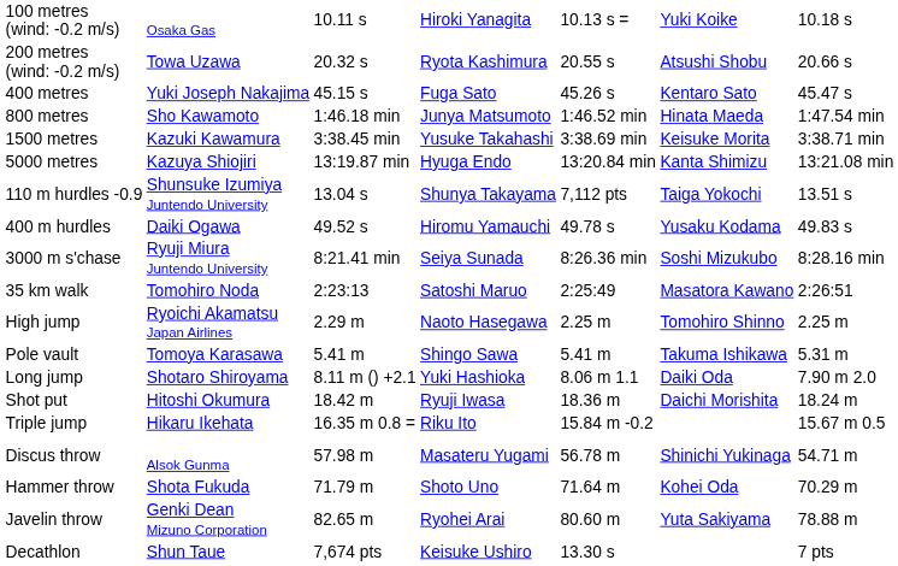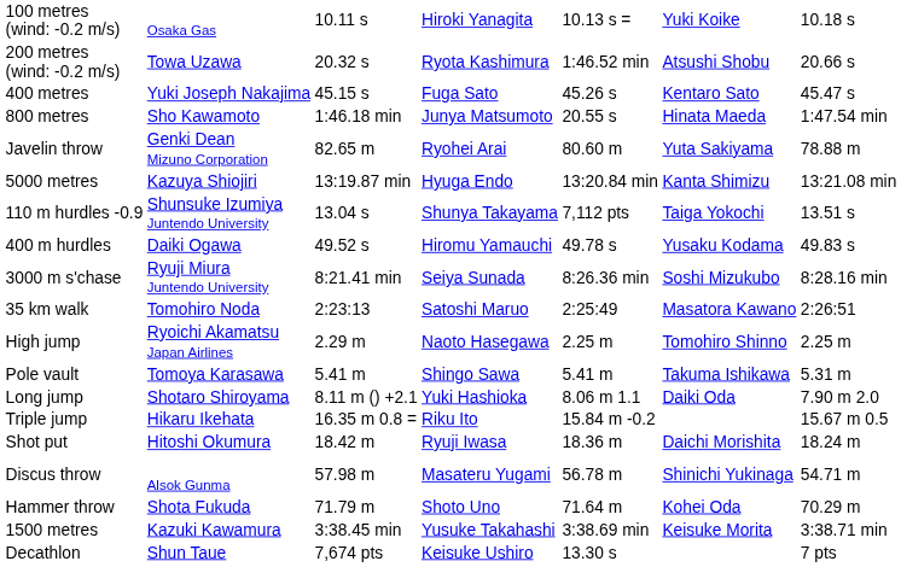200 metres (wind: -0.2 m/s) | column 5: 20.55 s -> 1:46.52 min
800 metres | column 5: 1:46.52 min -> 20.55 s
rows swapped: 1500 metres <-> Javelin throw
rows swapped: Triple jump <-> Shot put
